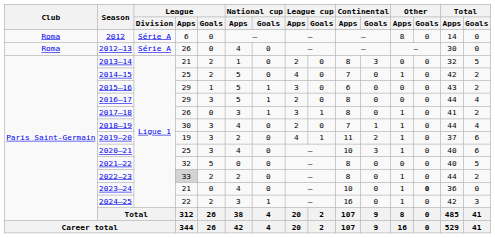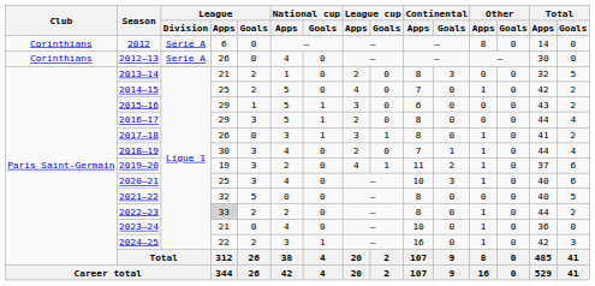2012 | Club: Roma -> Corinthians
2012 | League / Division: Série A -> Serie A
2012–13 | Club: Roma -> Corinthians
2012–13 | League / Division: Série A -> Serie A
2023–24 | Other / Goals: bold -> normal
